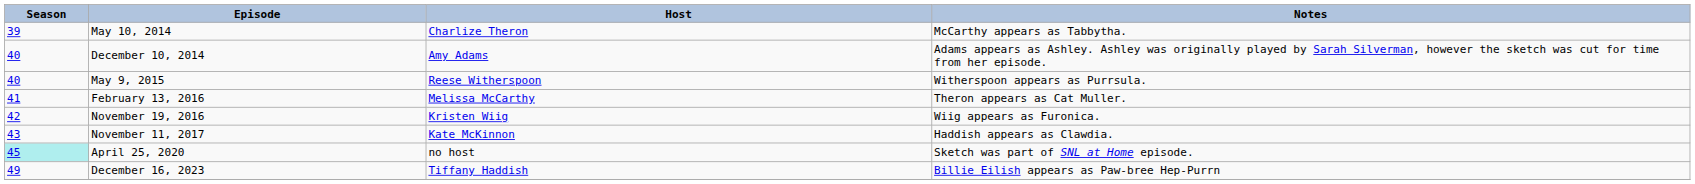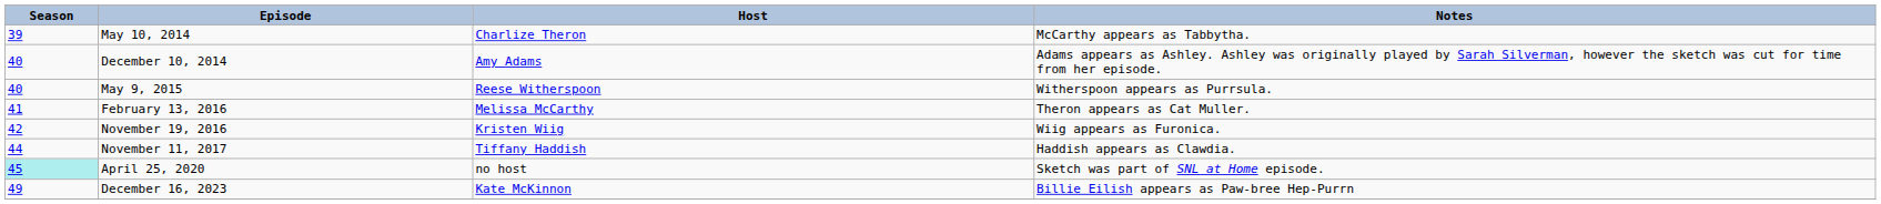November 11, 2017 | Season: 43 -> 44
November 11, 2017 | Host: Kate McKinnon -> Tiffany Haddish
December 16, 2023 | Host: Tiffany Haddish -> Kate McKinnon
